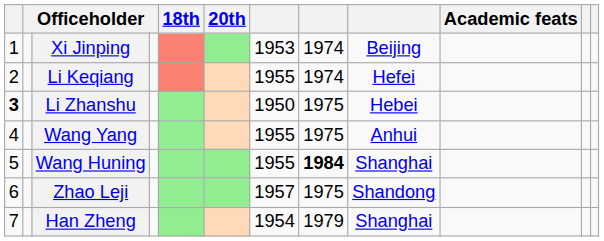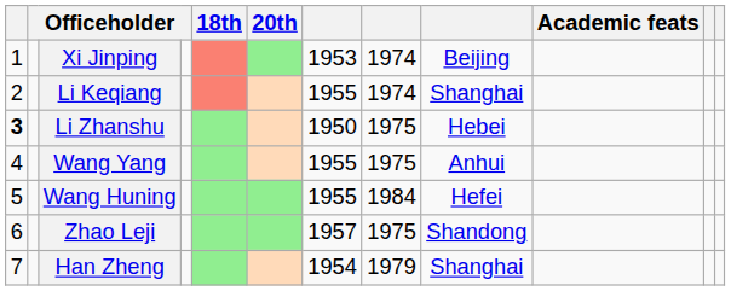Li Keqiang | column 9: Hefei -> Shanghai
Wang Huning | column 8: bold -> normal
Wang Huning | column 9: Shanghai -> Hefei
